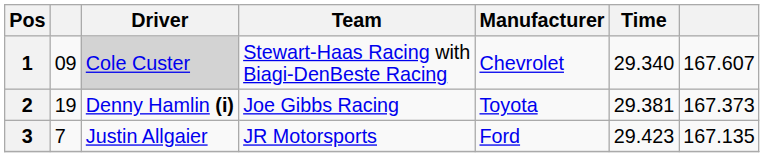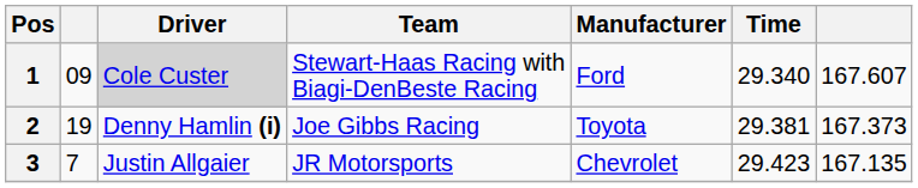1 | Manufacturer: Chevrolet -> Ford
3 | Manufacturer: Ford -> Chevrolet
